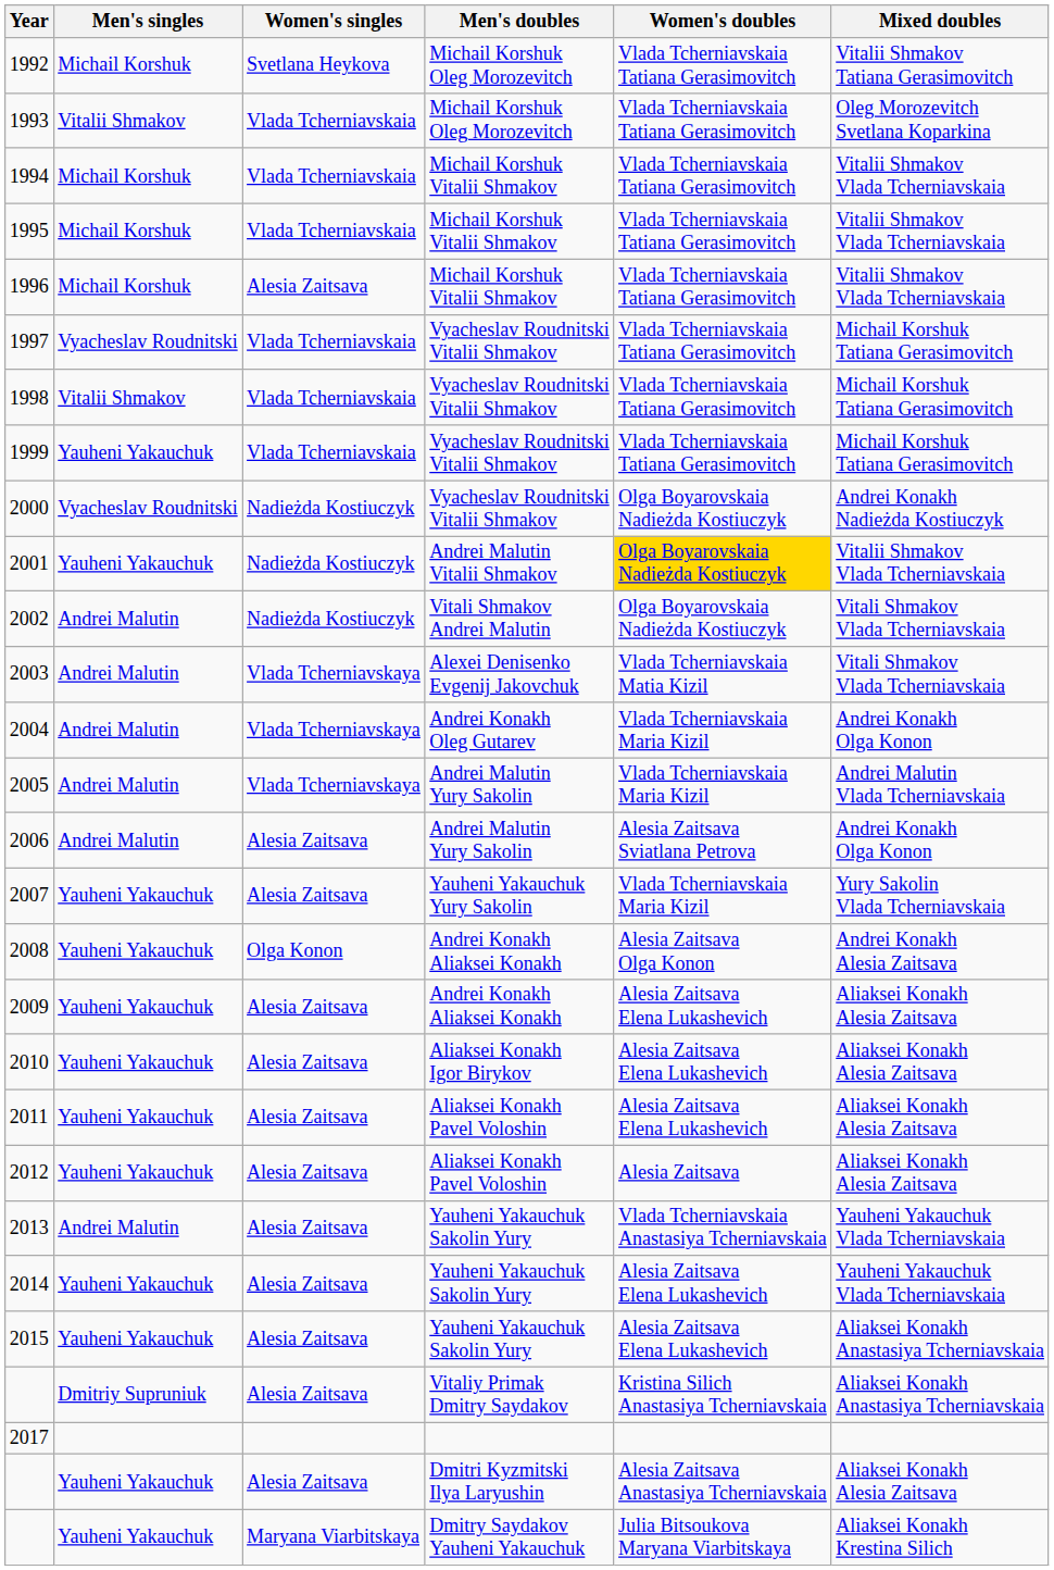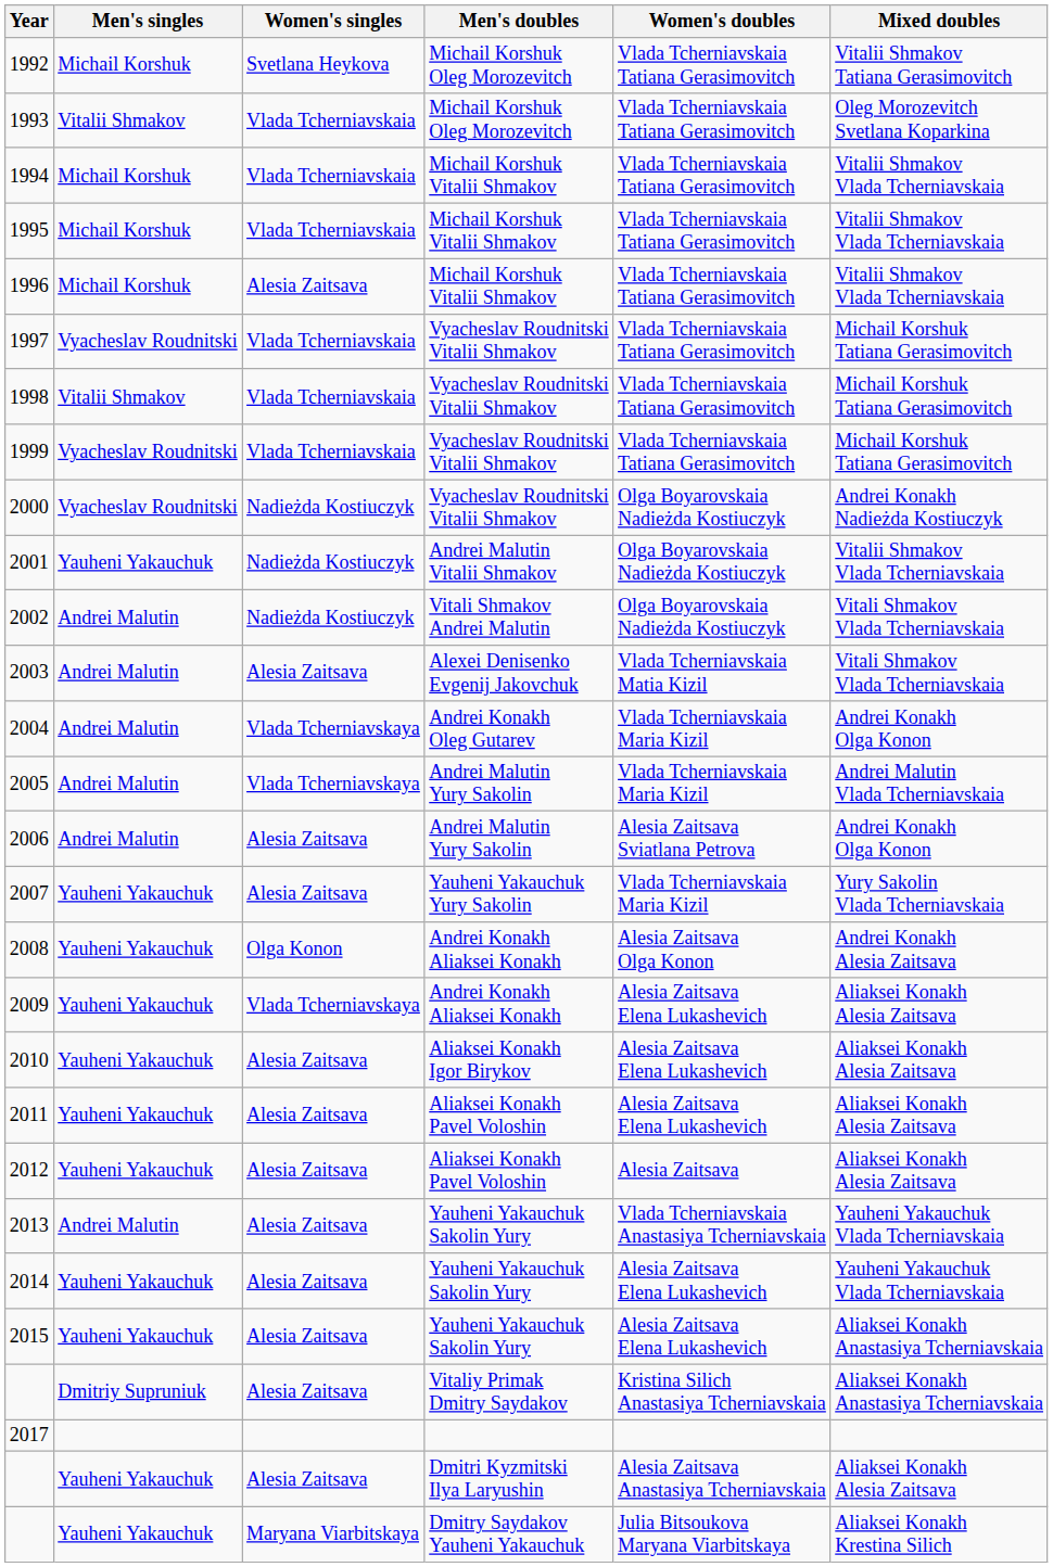1999 | Men's singles: Yauheni Yakauchuk -> Vyacheslav Roudnitski
2001 | Women's doubles: gold background -> no background
2003 | Women's singles: Vlada Tcherniavskaya -> Alesia Zaitsava
2009 | Women's singles: Alesia Zaitsava -> Vlada Tcherniavskaya
